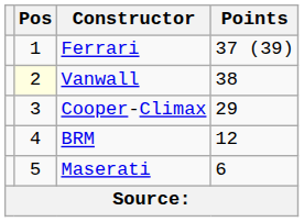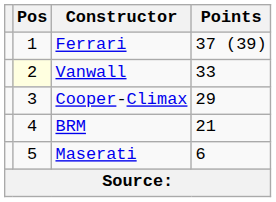Vanwall | Points: 38 -> 33
BRM | Points: 12 -> 21
